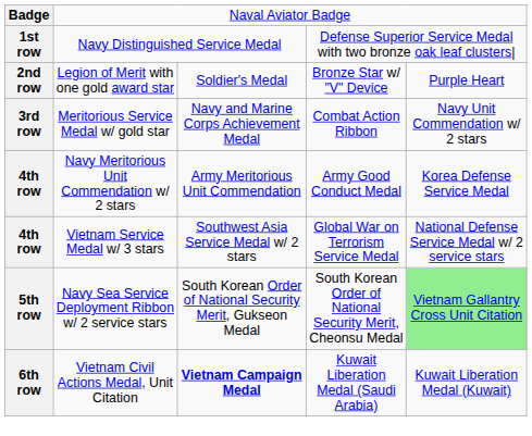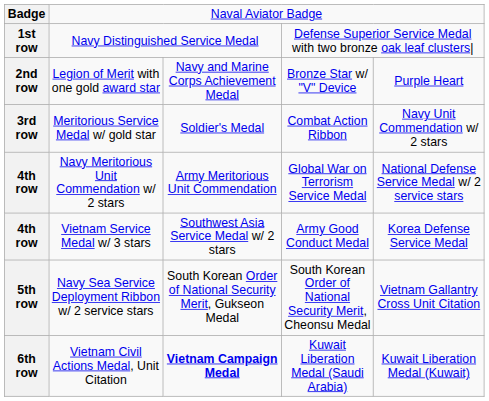Legion of Merit with one gold award star | column 3: Soldier's Medal -> Navy and Marine Corps Achievement Medal
Meritorious Service Medal w/ gold star | column 3: Navy and Marine Corps Achievement Medal -> Soldier's Medal
Navy Meritorious Unit Commendation w/ 2 stars | column 4: Army Good Conduct Medal -> Global War on Terrorism Service Medal
Navy Meritorious Unit Commendation w/ 2 stars | column 5: Korea Defense Service Medal -> National Defense Service Medal w/ 2 service stars
Vietnam Service Medal w/ 3 stars | column 4: Global War on Terrorism Service Medal -> Army Good Conduct Medal
Vietnam Service Medal w/ 3 stars | column 5: National Defense Service Medal w/ 2 service stars -> Korea Defense Service Medal
Navy Sea Service Deployment Ribbon w/ 2 service stars | column 5: lightgreen background -> no background
